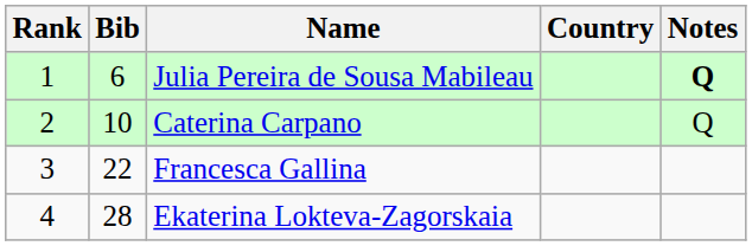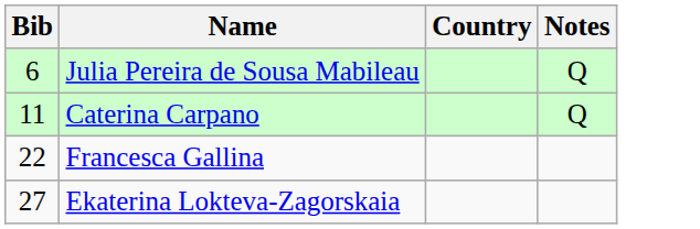- column: Rank | 1 | 2 | 3 | 4
Julia Pereira de Sousa Mabileau | Notes: bold -> normal
Caterina Carpano | Bib: 10 -> 11
Ekaterina Lokteva-Zagorskaia | Bib: 28 -> 27
